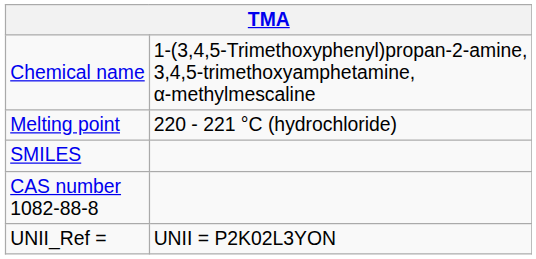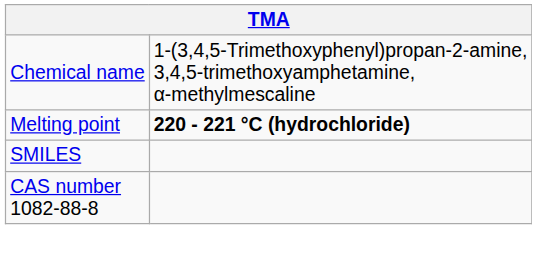Melting point | column 2: normal -> bold
- row: UNII_Ref = | UNII = P2K02L3YON
